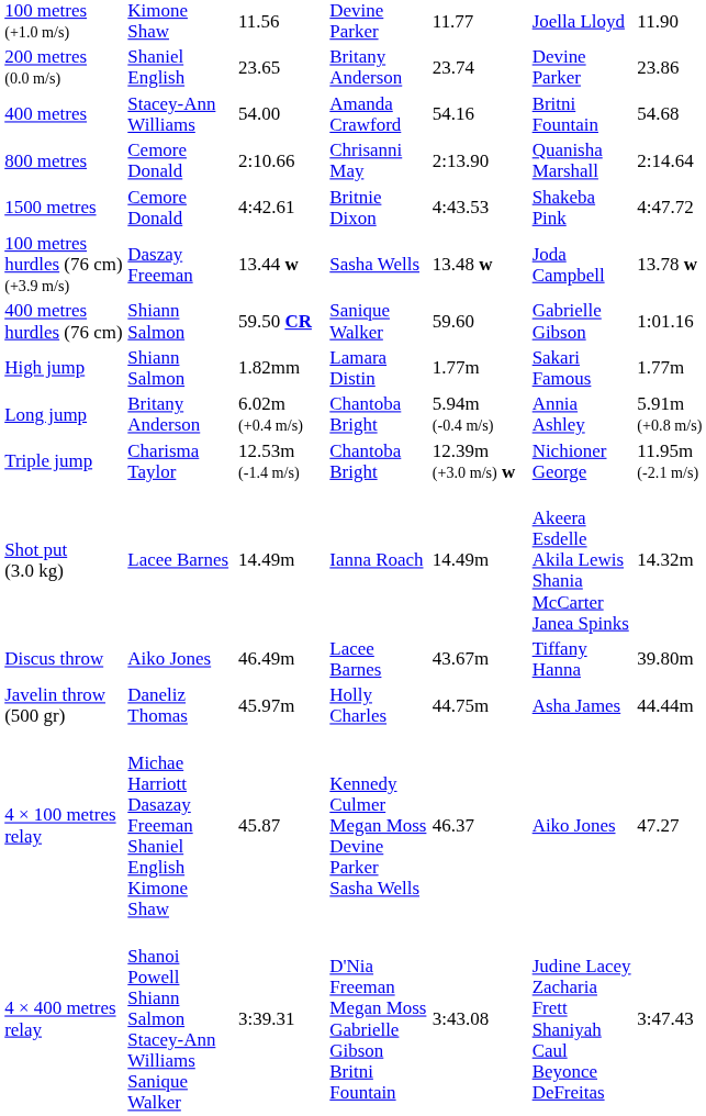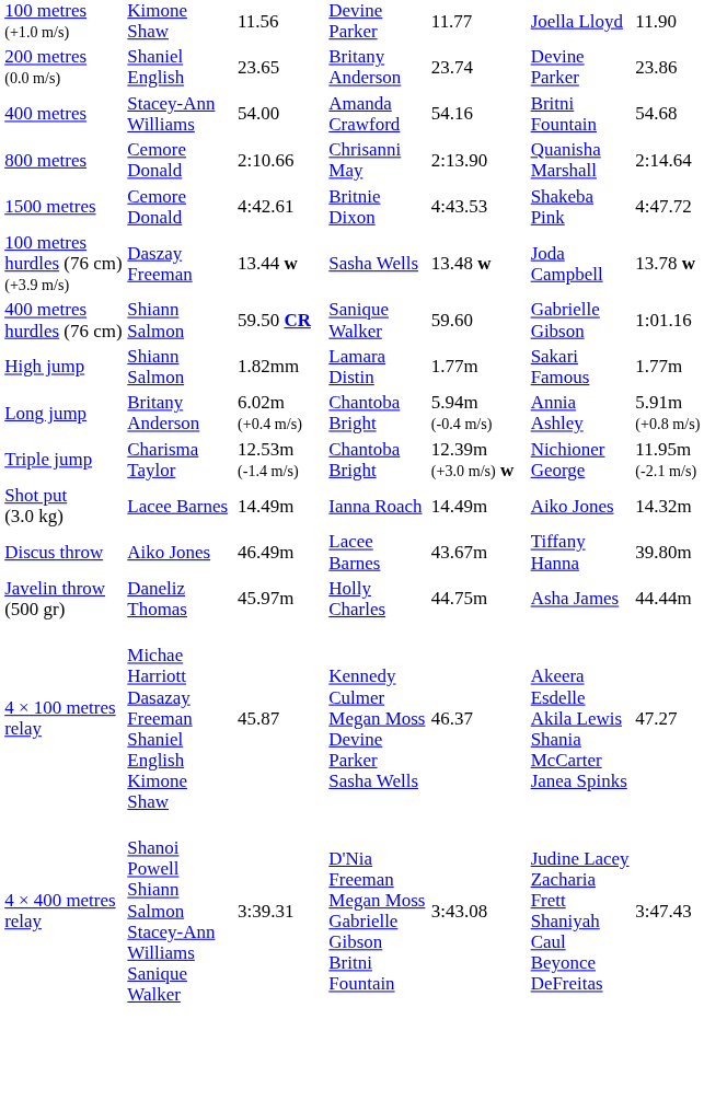Shot put (3.0 kg) | column 6: Akeera Esdelle Akila Lewis Shania McCarter Janea Spinks -> Aiko Jones
4 × 100 metres relay | column 6: Aiko Jones -> Akeera Esdelle Akila Lewis Shania McCarter Janea Spinks
